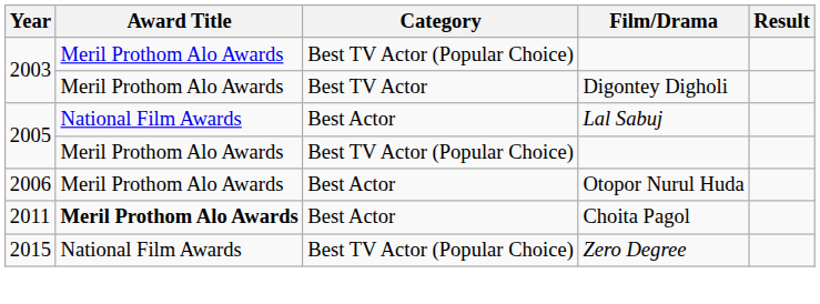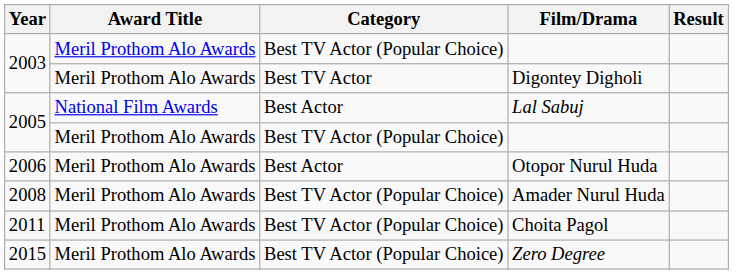+ row: 2008 | Meril Prothom Alo Awards | Best TV Actor (Popular Choice) | Amader Nurul Huda
Choita Pagol | Award Title: bold -> normal
Choita Pagol | Category: Best Actor -> Best TV Actor (Popular Choice)
Zero Degree | Award Title: National Film Awards -> Meril Prothom Alo Awards
